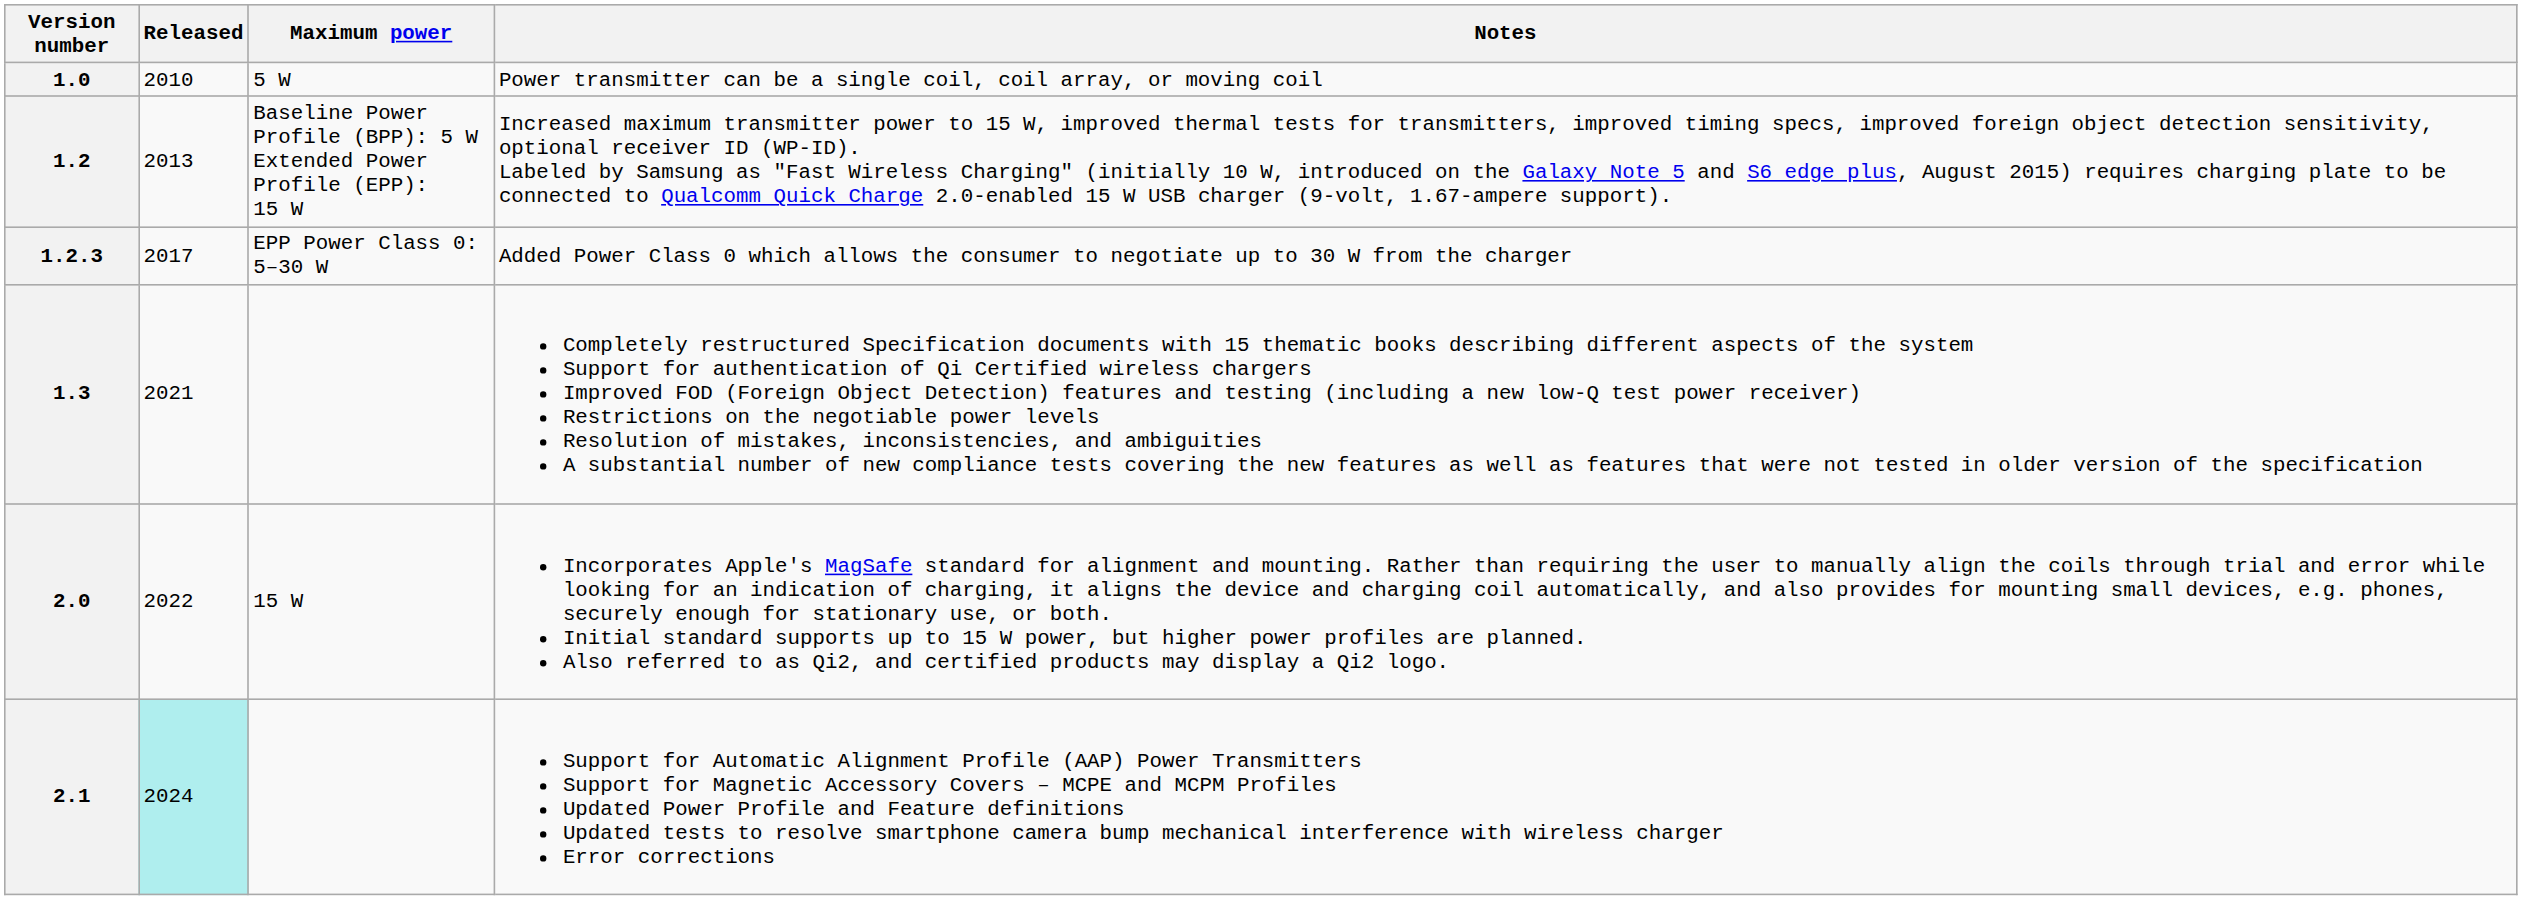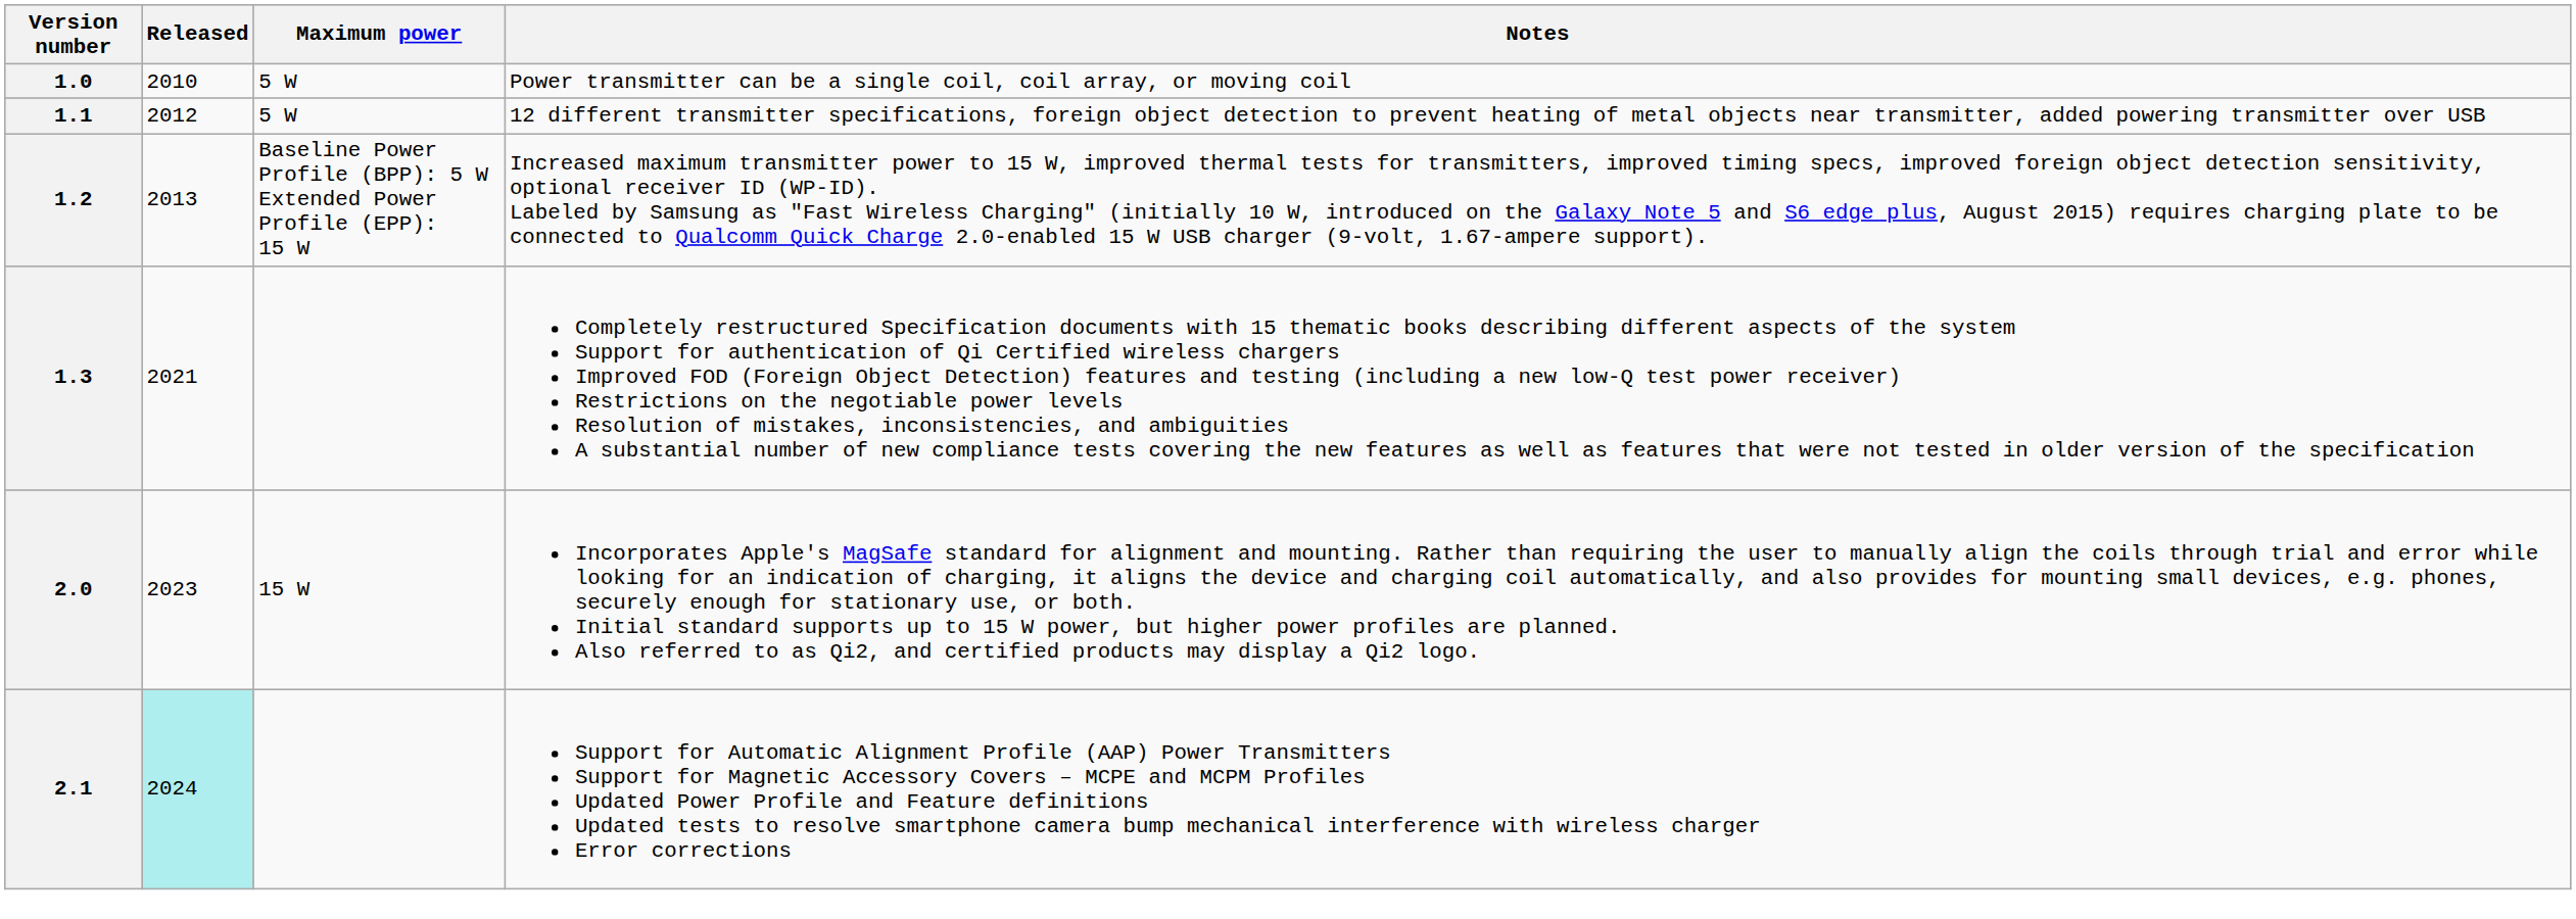+ row: 1.1 | 2012 | 5 W | 12 different transmitter specifications, foreign object detection to prevent heating of metal objects near transmitter, added powering transmitter over USB
- row: 1.2.3 | 2017 | EPP Power Class 0: 5–30 W | Added Power Class 0 which allows the consumer to negotiate up to 30 W from the charger
2.0 | Released: 2022 -> 2023
